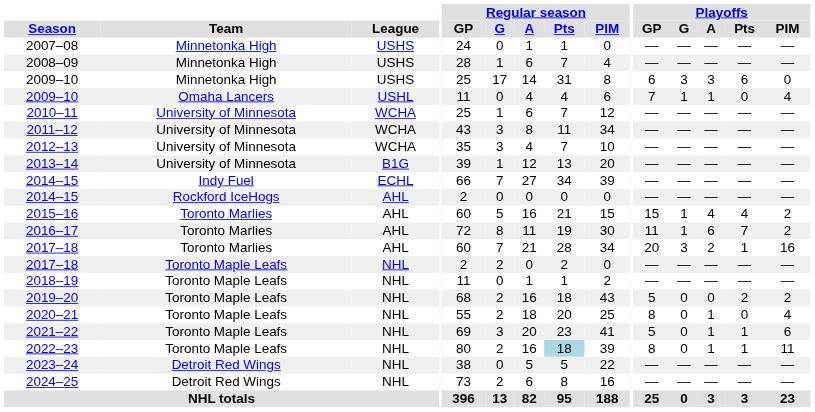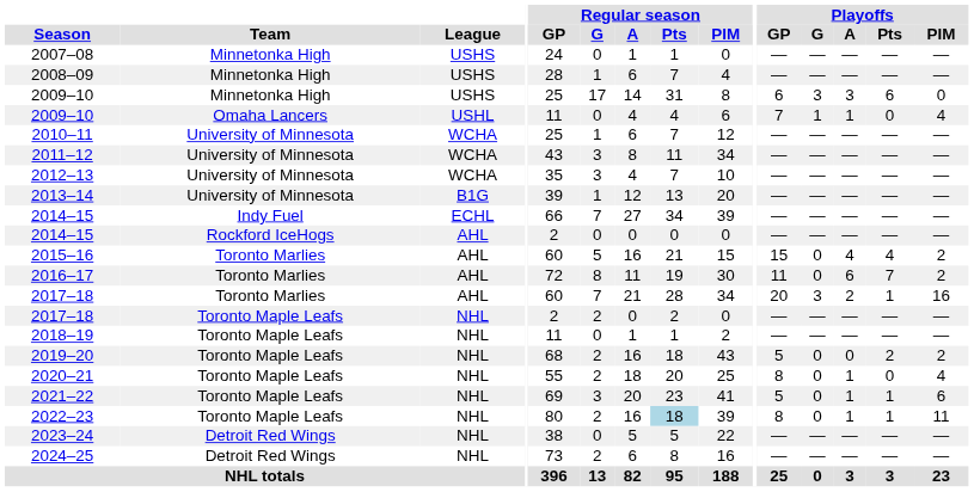2015–16 | Playoffs / G: 1 -> 0
2016–17 | Playoffs / G: 1 -> 0
